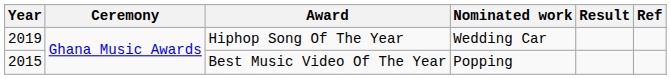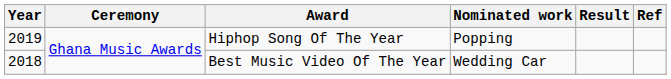Hiphop Song Of The Year | Nominated work: Wedding Car -> Popping
Best Music Video Of The Year | Year: 2015 -> 2018
Best Music Video Of The Year | Nominated work: Popping -> Wedding Car
